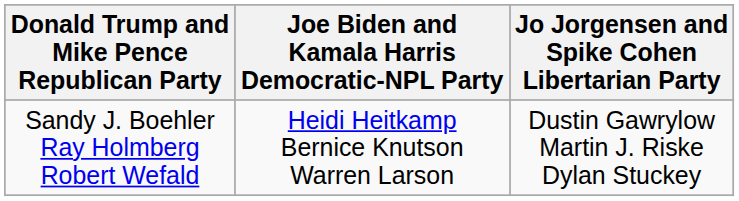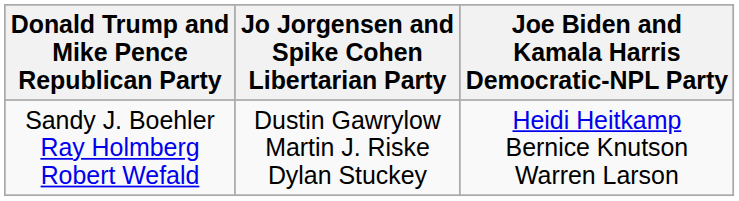columns swapped: Joe Biden and Kamala Harris Democratic-NPL Party <-> Jo Jorgensen and Spike Cohen Libertarian Party
